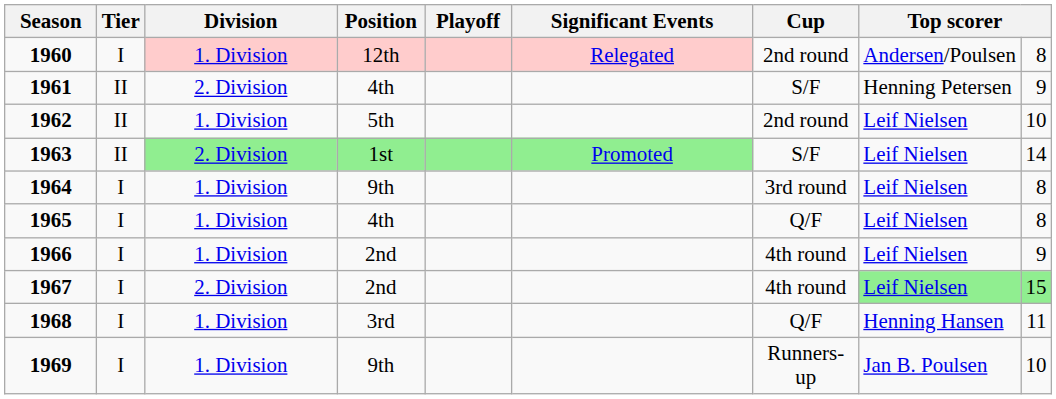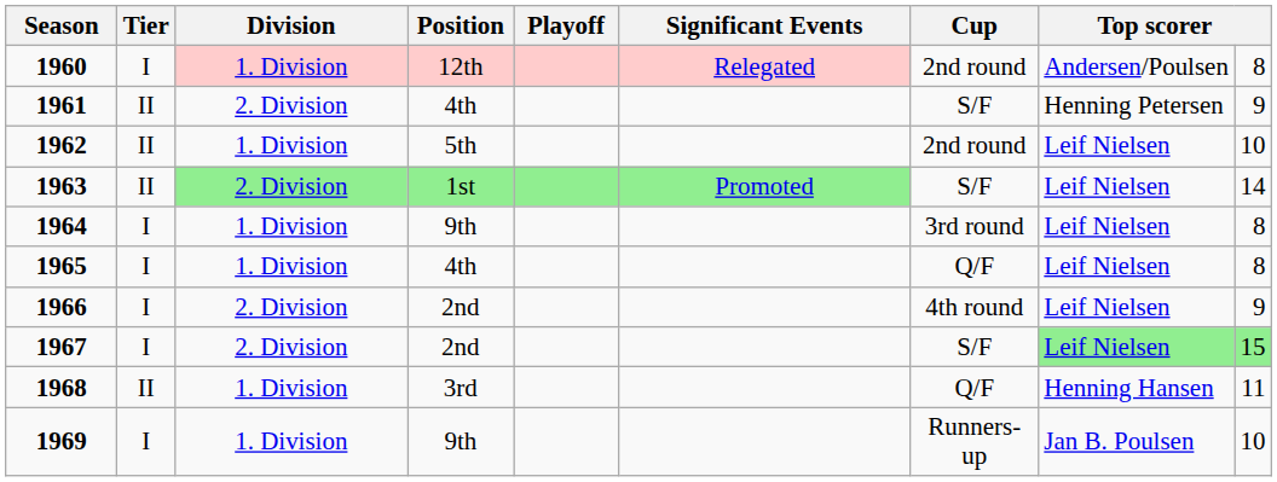1966 | Division: 1. Division -> 2. Division
1967 | Cup: 4th round -> S/F
1968 | Tier: I -> II
